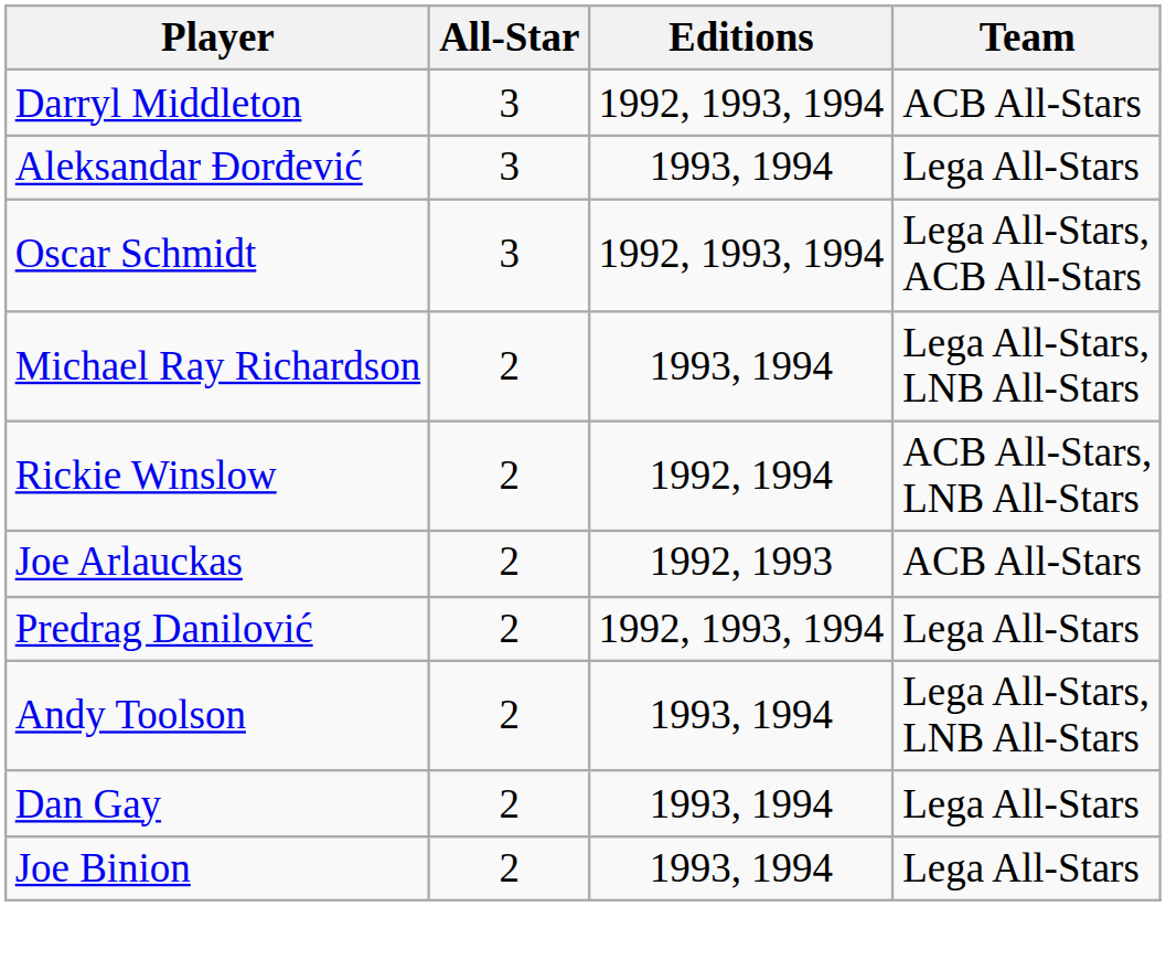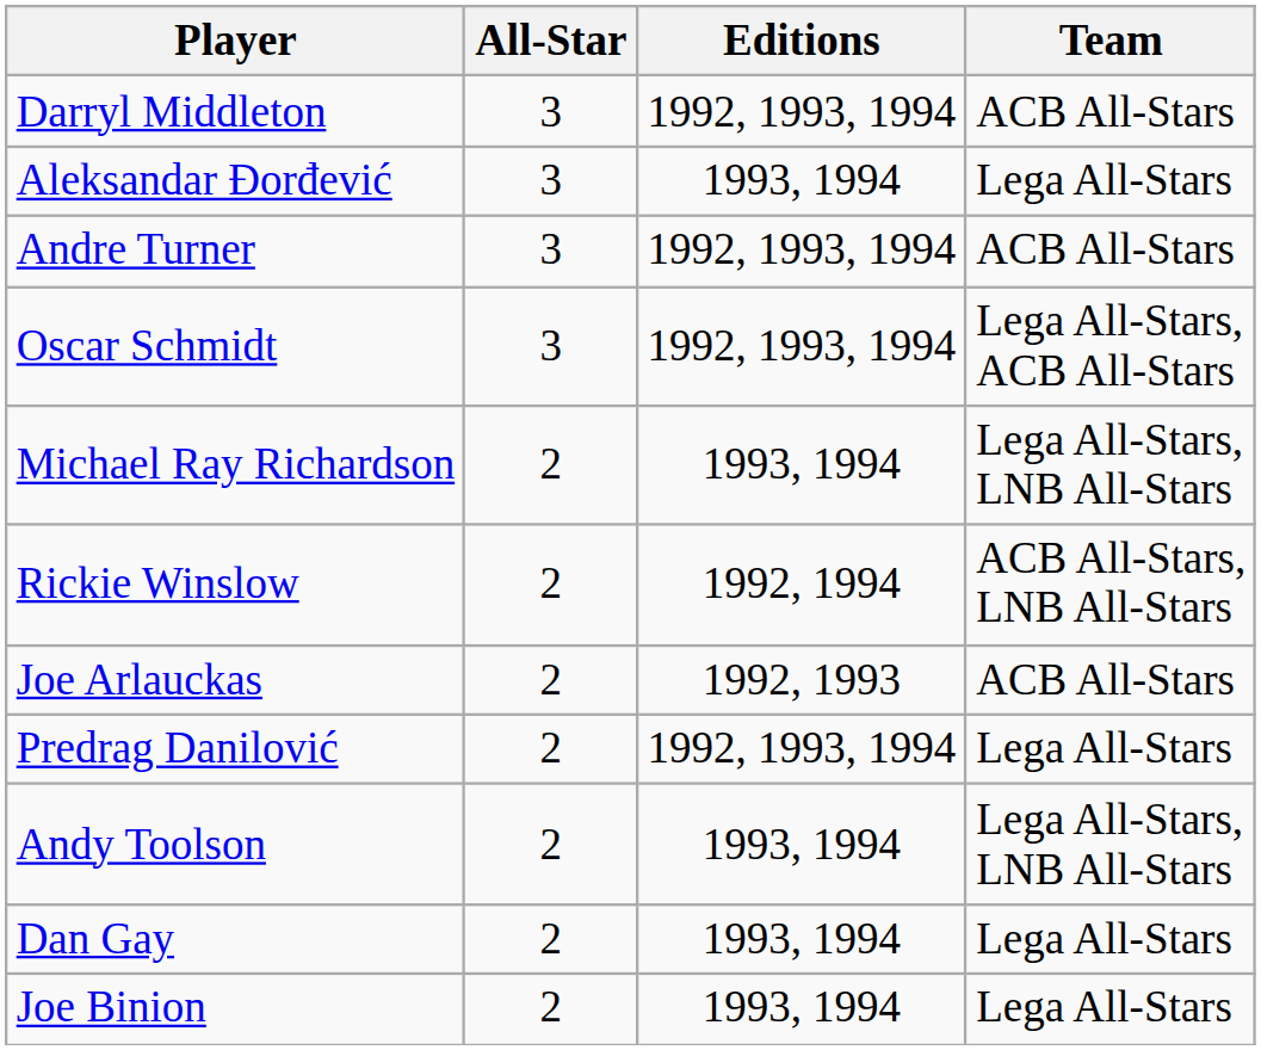+ row: Andre Turner | 3 | 1992, 1993, 1994 | ACB All-Stars
